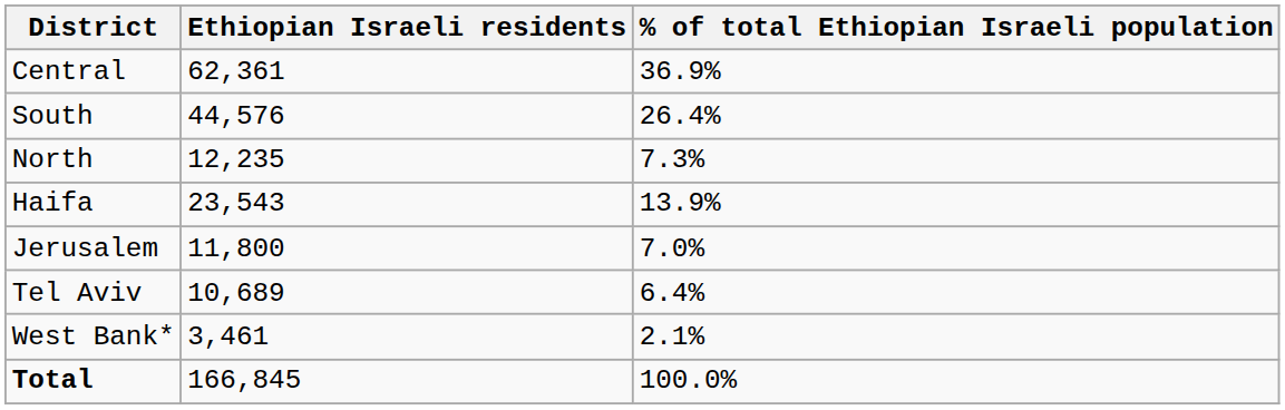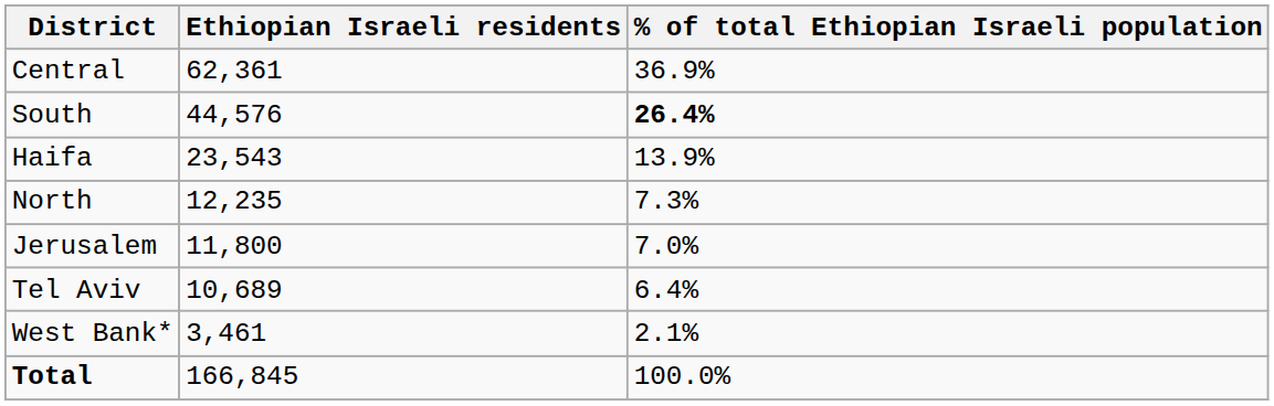South | % of total Ethiopian Israeli population: normal -> bold
rows swapped: Haifa <-> North
